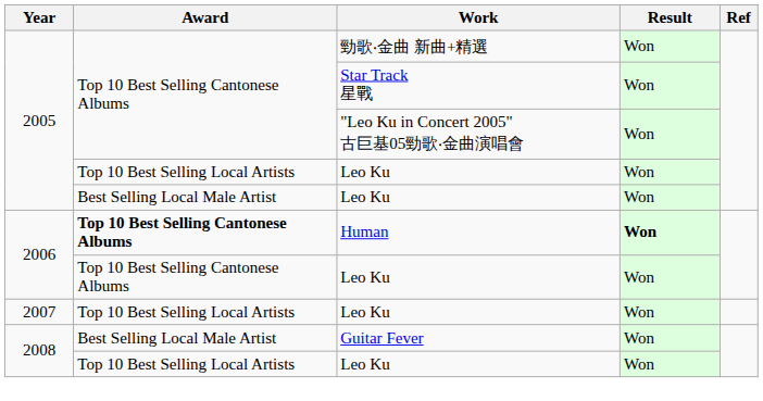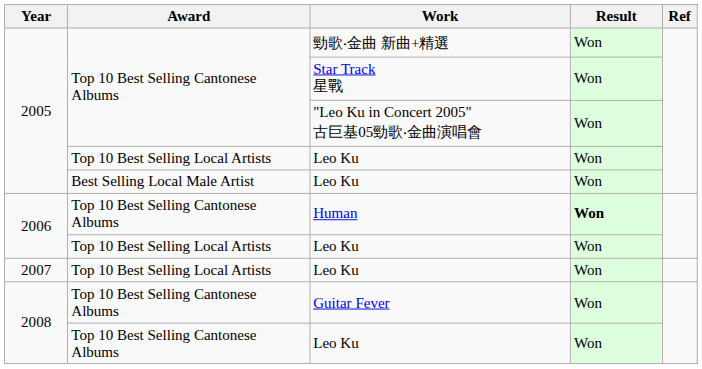Human | Award: bold -> normal
2006 / Leo Ku | Award: Top 10 Best Selling Cantonese Albums -> Top 10 Best Selling Local Artists
Guitar Fever | Award: Best Selling Local Male Artist -> Top 10 Best Selling Cantonese Albums
2008 / Leo Ku | Award: Top 10 Best Selling Local Artists -> Top 10 Best Selling Cantonese Albums
